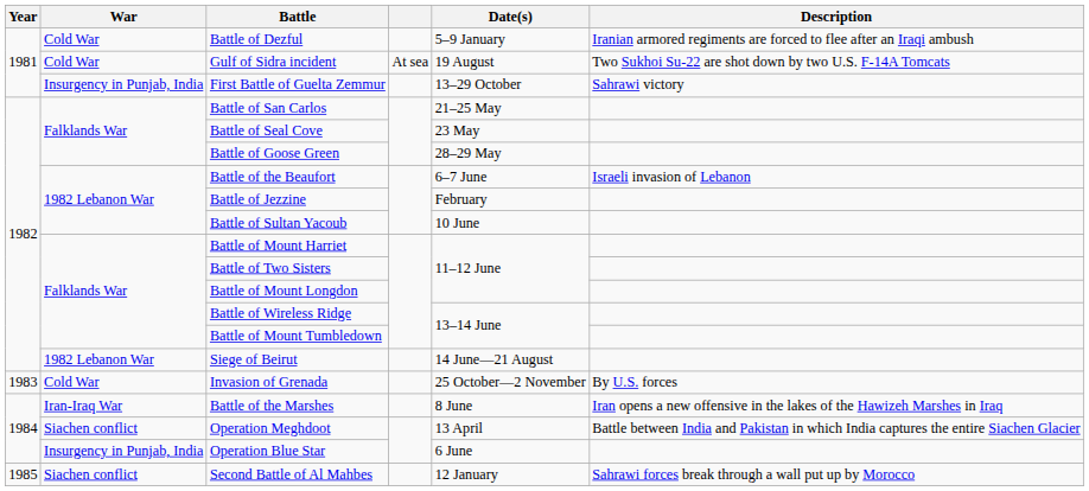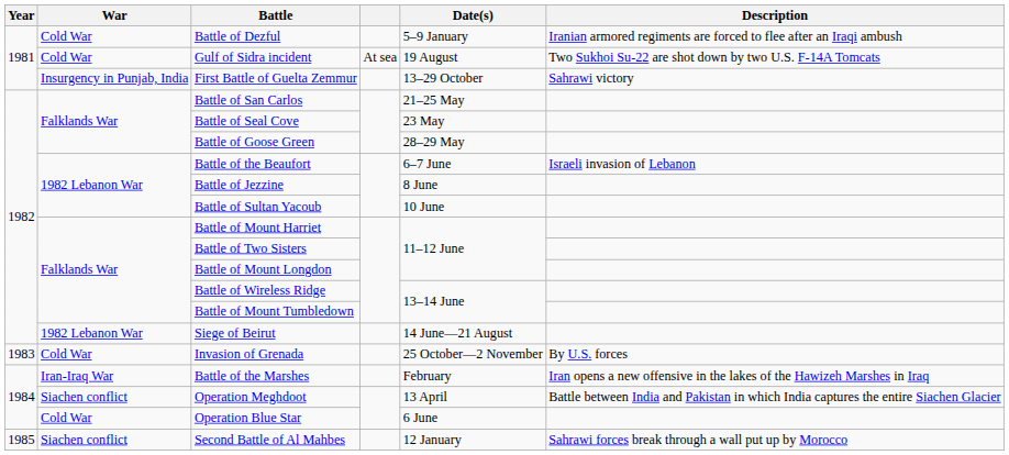Battle of Jezzine | Date(s): February -> 8 June
Battle of the Marshes | Date(s): 8 June -> February
Operation Blue Star | War: Insurgency in Punjab, India -> Cold War
